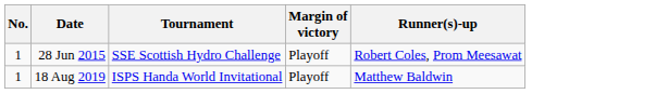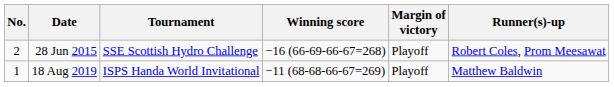+ column: Winning score | −16 (66-69-66-67=268) | −11 (68-68-66-67=269)
28 Jun 2015 | No.: 1 -> 2
